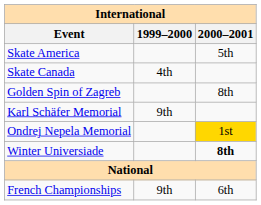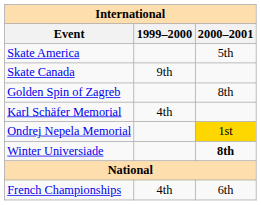Skate Canada | 1999–2000: 4th -> 9th
Karl Schäfer Memorial | 1999–2000: 9th -> 4th
French Championships | 1999–2000: 9th -> 4th
